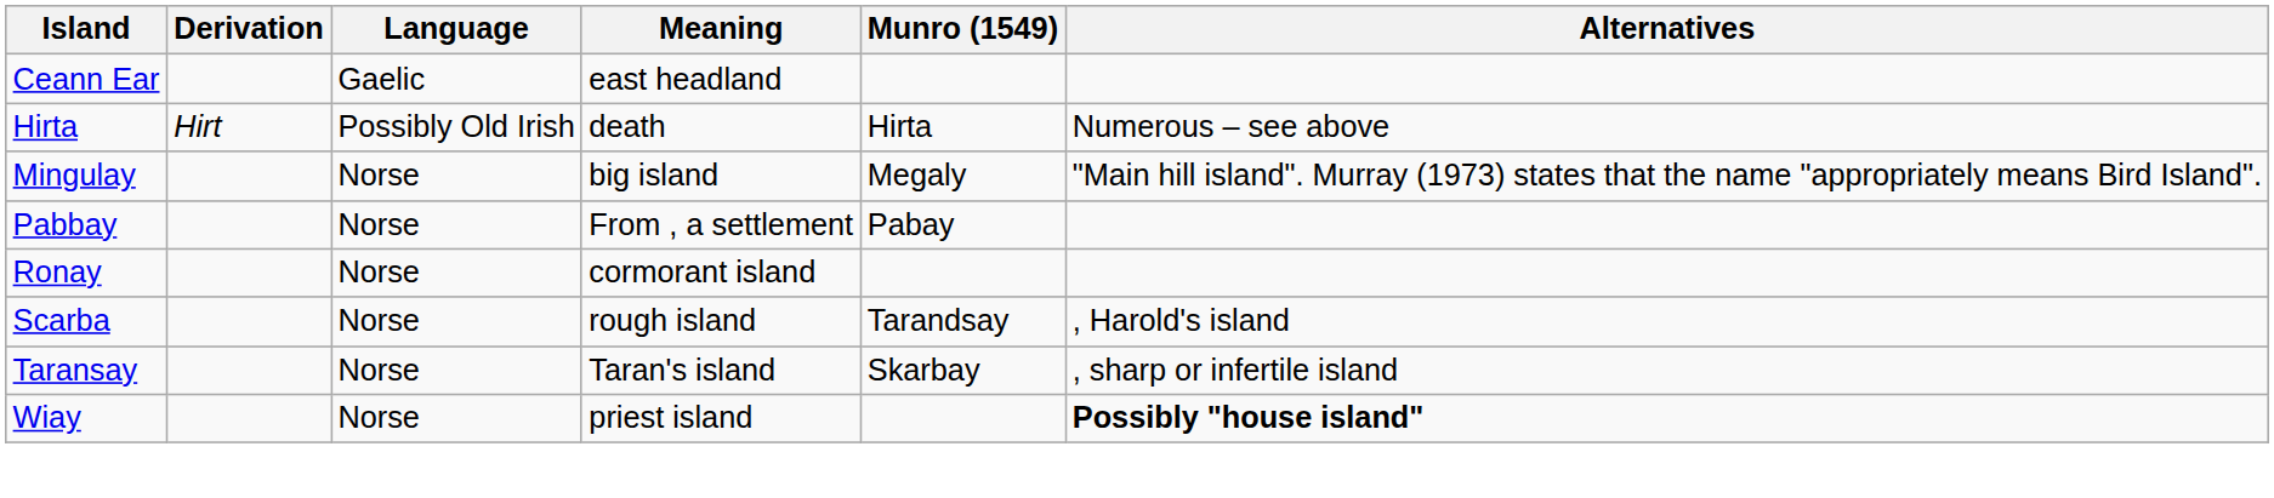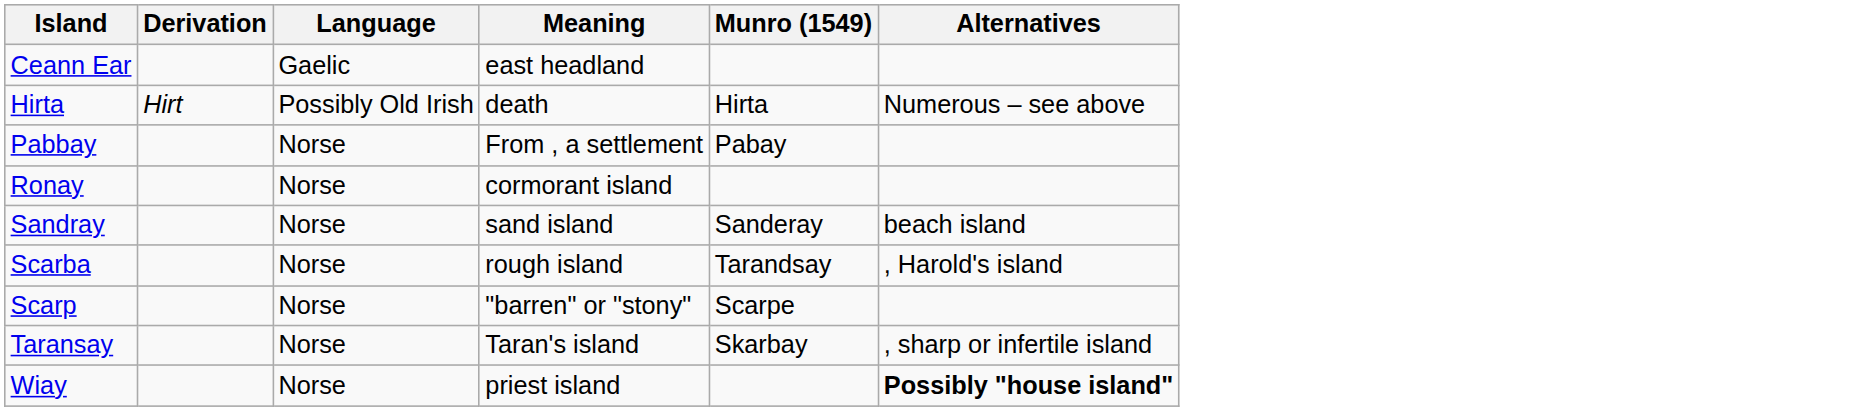- row: Mingulay | Norse | big island | Megaly | "Main hill island". Murray (1973) states that the name "appropriately means Bird Island".
+ row: Sandray | Norse | sand island | Sanderay | beach island
+ row: Scarp | Norse | "barren" or "stony" | Scarpe
